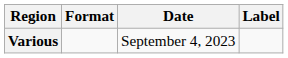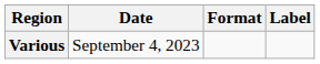columns swapped: Date <-> Format
